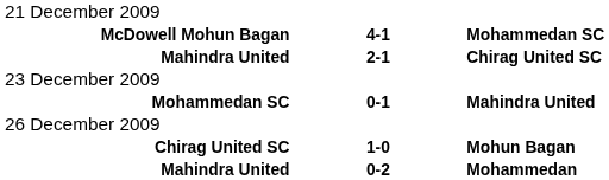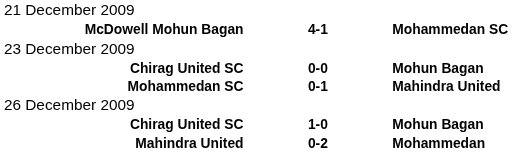- row: Mahindra United | 2-1 | Chirag United SC
+ row: Chirag United SC | 0-0 | Mohun Bagan
